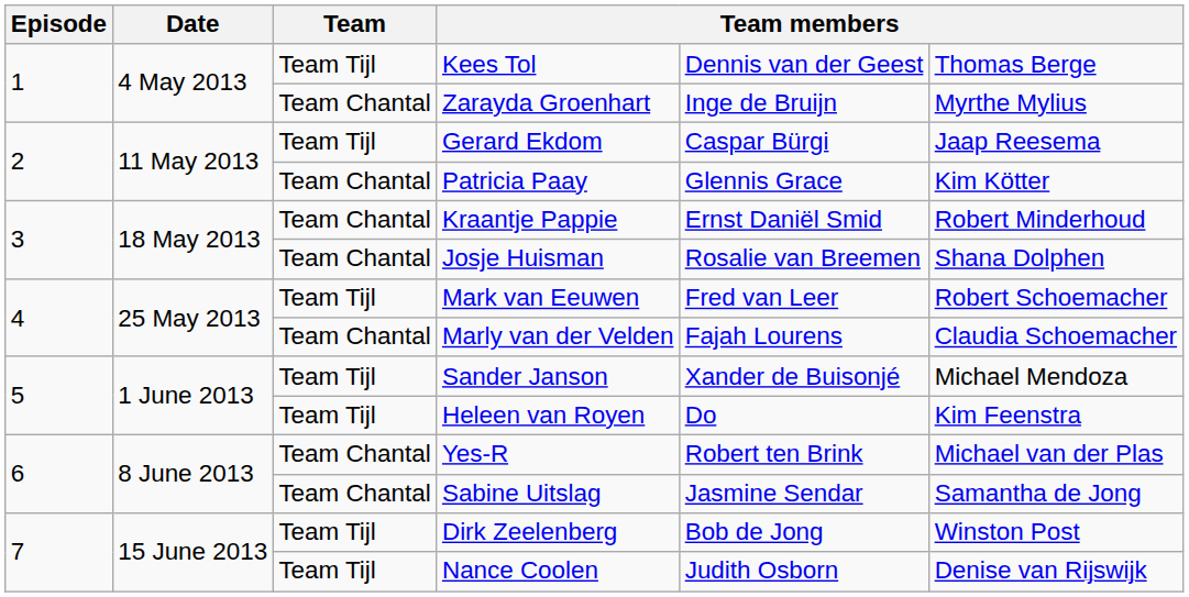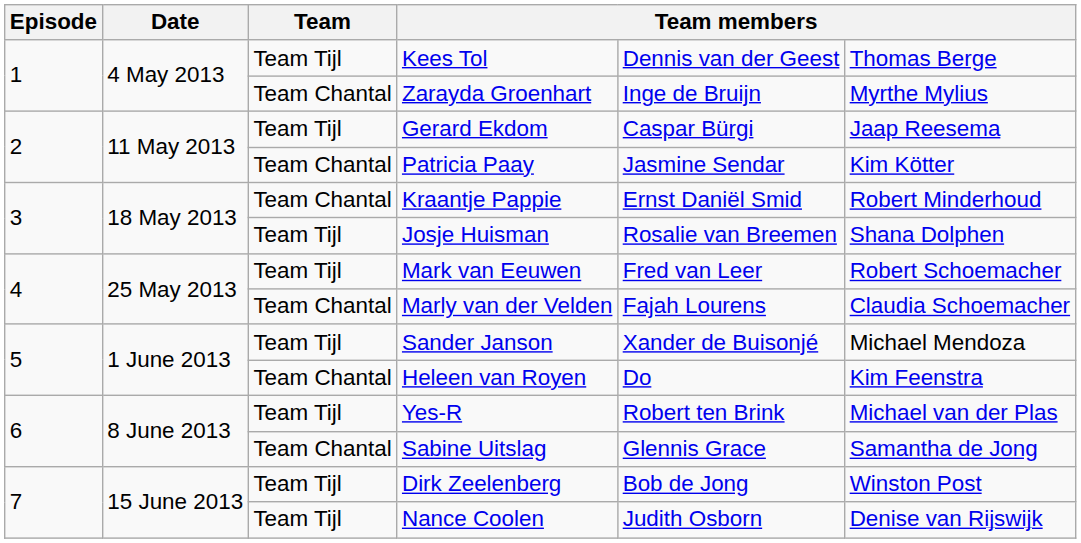Patricia Paay | column 5: Glennis Grace -> Jasmine Sendar
Josje Huisman | Team: Team Chantal -> Team Tijl
Heleen van Royen | Team: Team Tijl -> Team Chantal
Yes-R | Team: Team Chantal -> Team Tijl
Sabine Uitslag | column 5: Jasmine Sendar -> Glennis Grace
